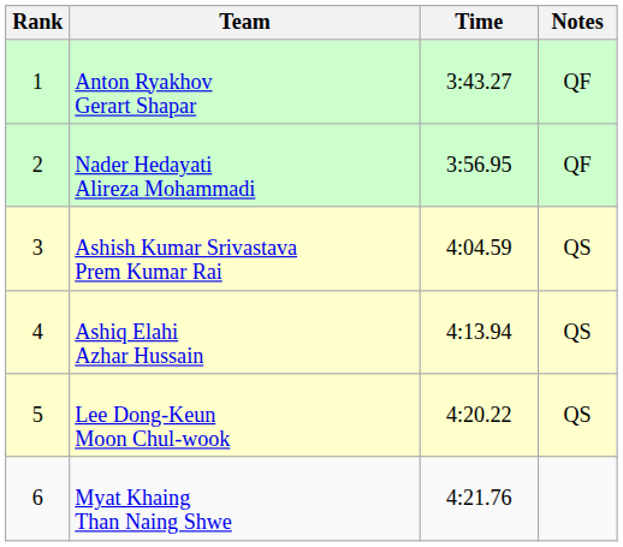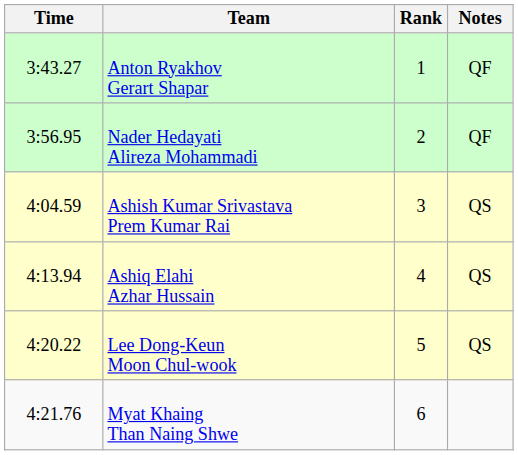columns swapped: Rank <-> Time
